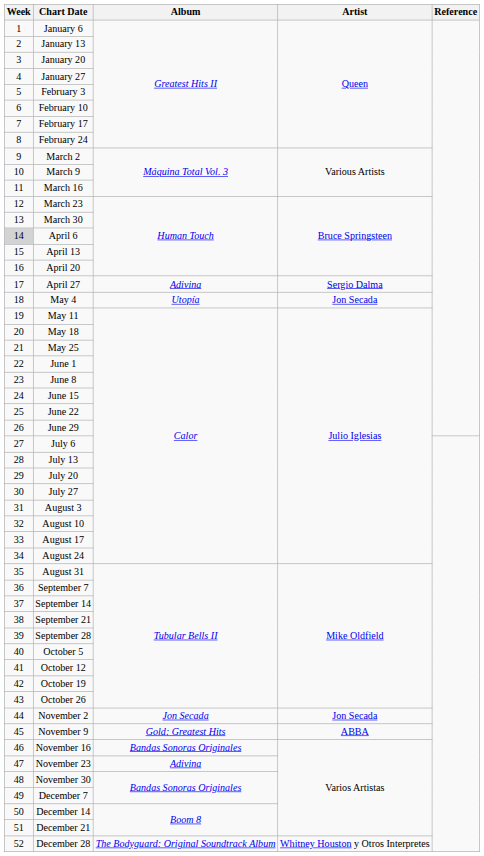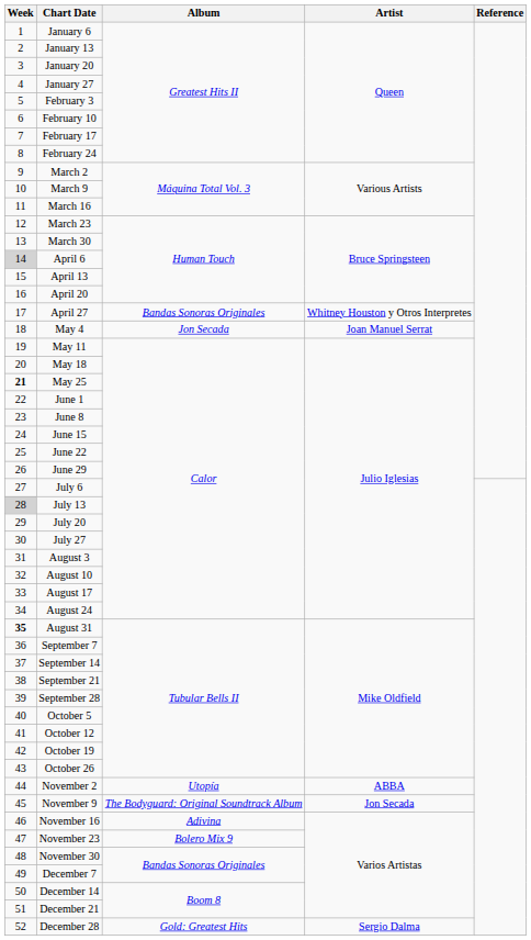April 27 | Album: Adivina -> Bandas Sonoras Originales
April 27 | Artist: Sergio Dalma -> Whitney Houston y Otros Interpretes
May 4 | Album: Utopía -> Jon Secada
May 4 | Artist: Jon Secada -> Joan Manuel Serrat
May 25 | Week: normal -> bold
July 13 | Week: no background -> lightgrey background
August 31 | Week: normal -> bold
November 2 | Album: Jon Secada -> Utopía
November 2 | Artist: Jon Secada -> ABBA
November 9 | Album: Gold: Greatest Hits -> The Bodyguard: Original Soundtrack Album
November 9 | Artist: ABBA -> Jon Secada
November 16 | Album: Bandas Sonoras Originales -> Adivina
November 23 | Album: Adivina -> Bolero Mix 9
December 28 | Album: The Bodyguard: Original Soundtrack Album -> Gold: Greatest Hits
December 28 | Artist: Whitney Houston y Otros Interpretes -> Sergio Dalma
